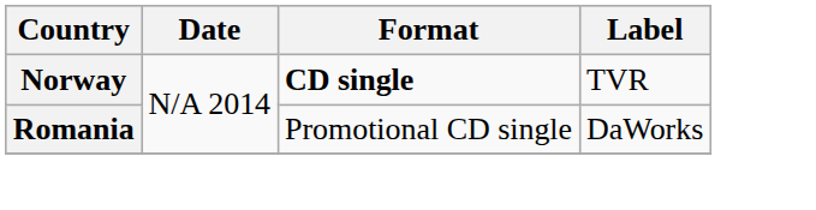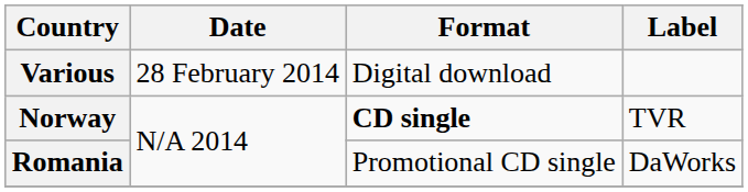+ row: Various | 28 February 2014 | Digital download
